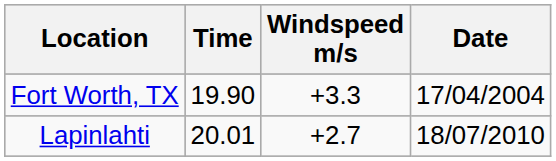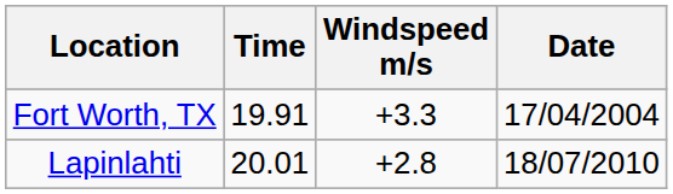Fort Worth, TX | Time: 19.90 -> 19.91
Lapinlahti | Windspeed m/s: +2.7 -> +2.8
